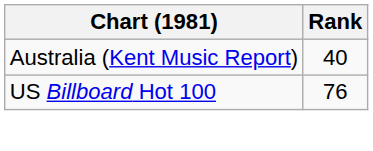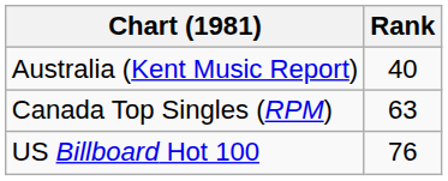+ row: Canada Top Singles (RPM) | 63
